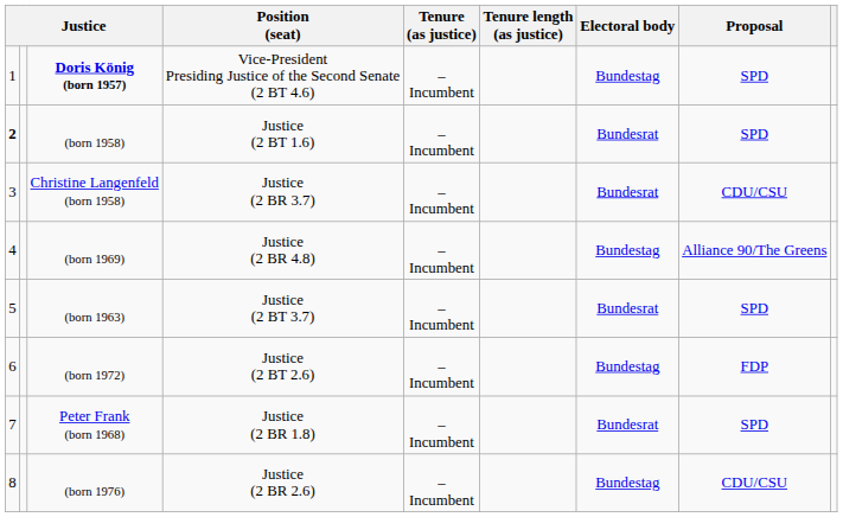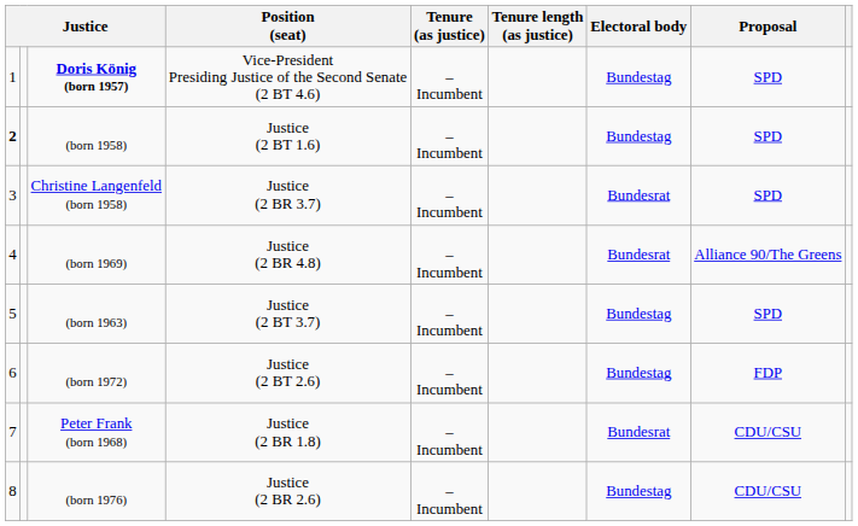(born 1958) | Electoral body: Bundesrat -> Bundestag
Christine Langenfeld (born 1958) | Proposal: CDU/CSU -> SPD
(born 1969) | Electoral body: Bundestag -> Bundesrat
(born 1963) | Electoral body: Bundesrat -> Bundestag
Peter Frank (born 1968) | Proposal: SPD -> CDU/CSU
